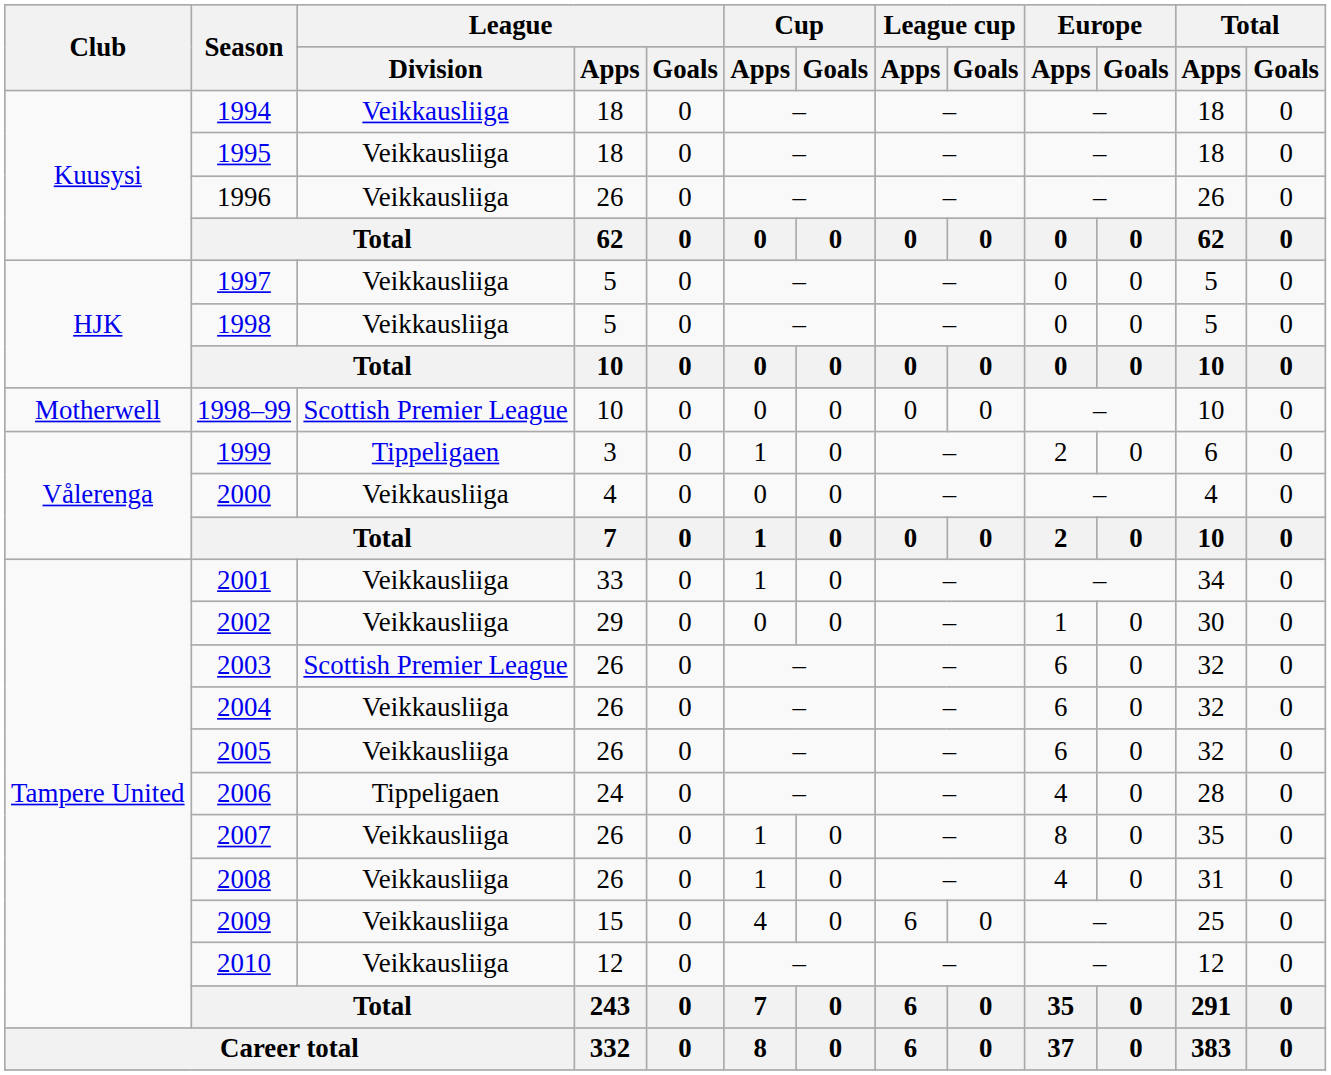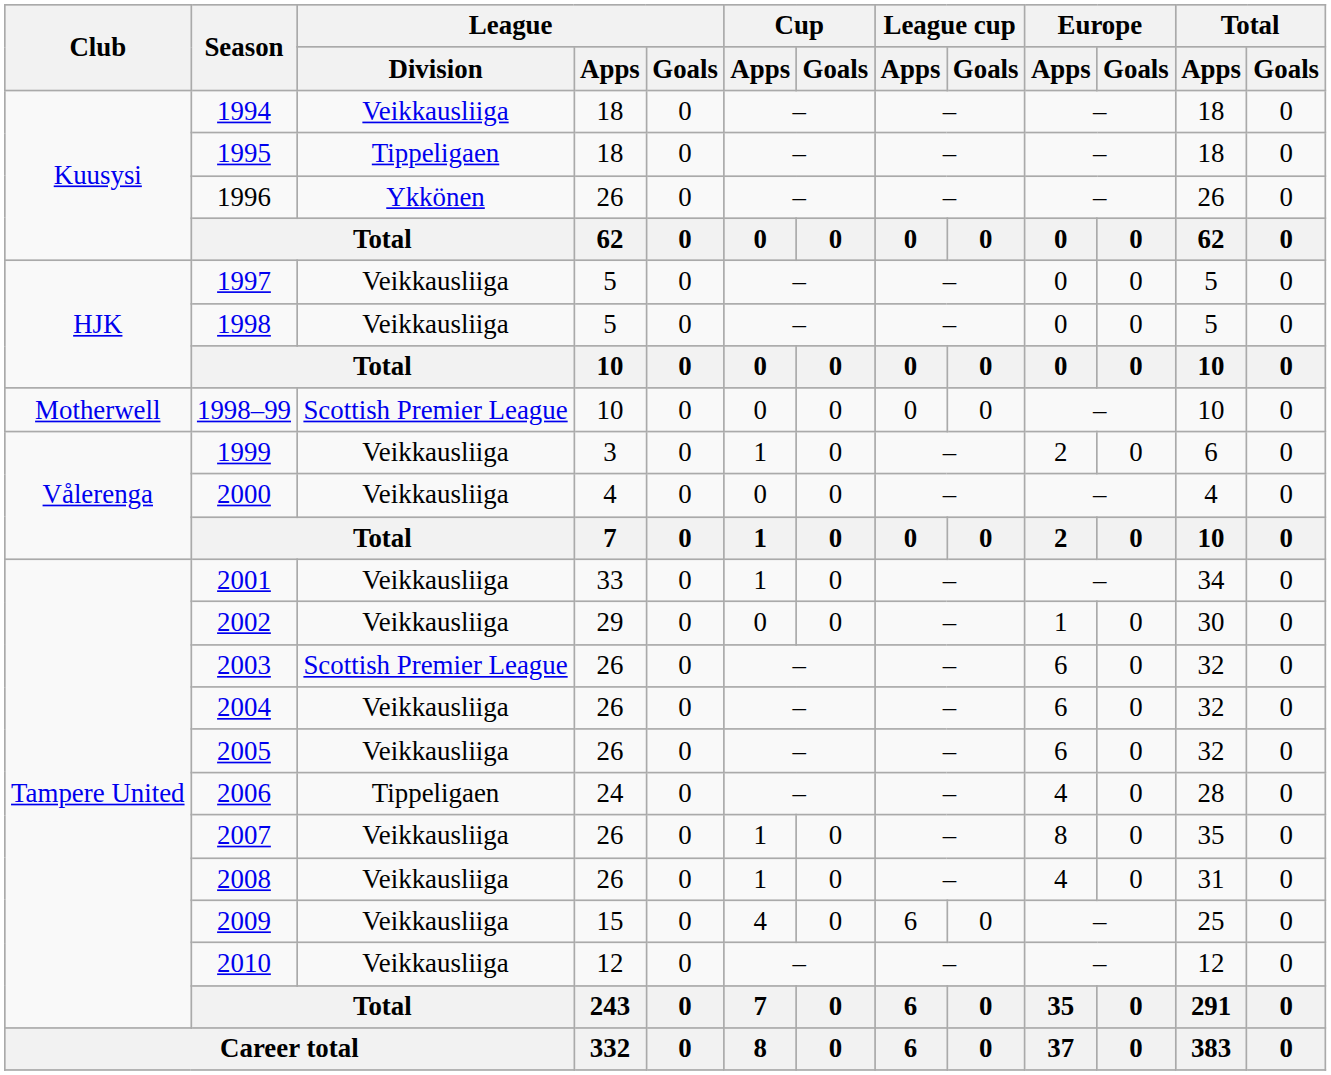1995 | League / Division: Veikkausliiga -> Tippeligaen
1996 | League / Division: Veikkausliiga -> Ykkönen
1999 | League / Division: Tippeligaen -> Veikkausliiga
